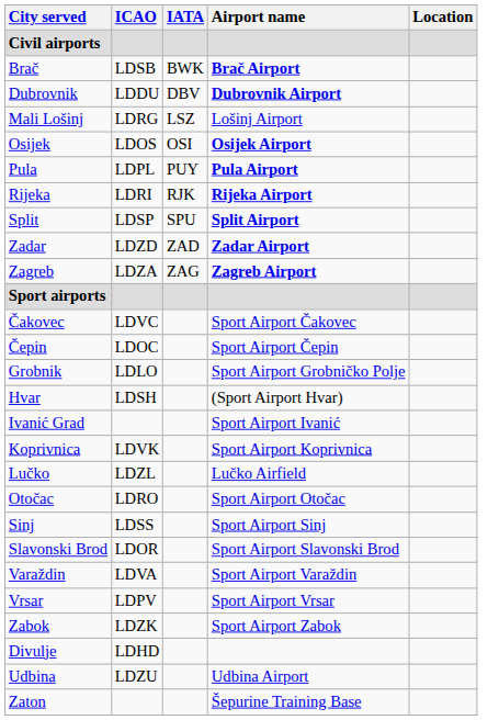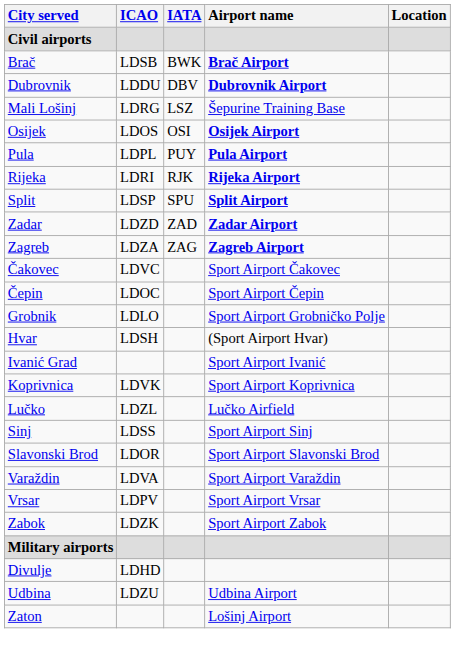Mali Lošinj | Airport name: Lošinj Airport -> Šepurine Training Base
- row: Sport airports
- row: Otočac | LDRO | Sport Airport Otočac
+ row: Military airports
Zaton | Airport name: Šepurine Training Base -> Lošinj Airport
